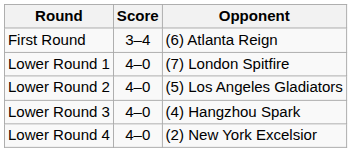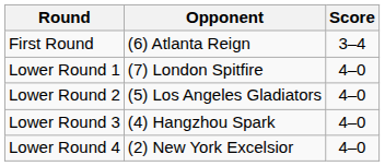columns swapped: Opponent <-> Score
